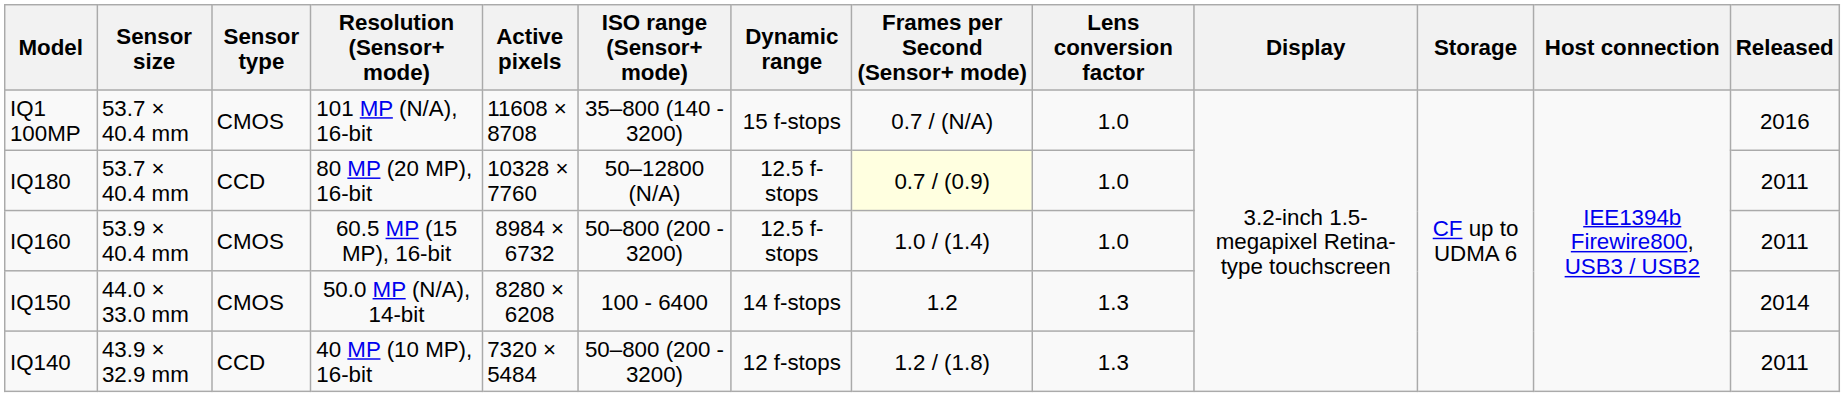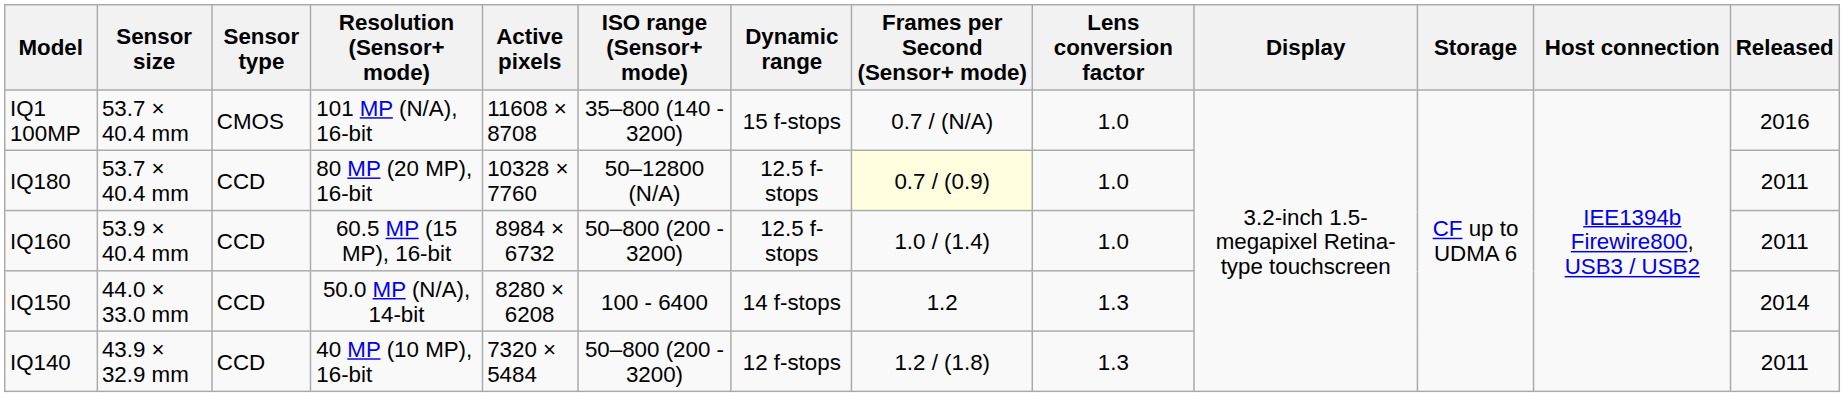IQ160 | Sensor type: CMOS -> CCD
IQ150 | Sensor type: CMOS -> CCD
